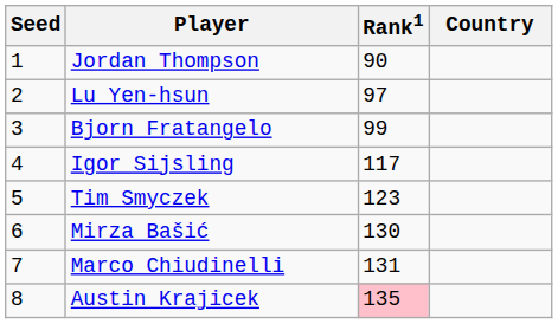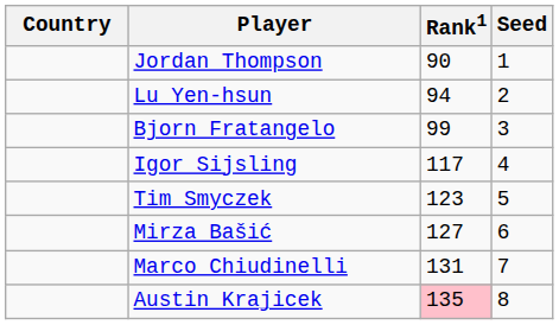columns swapped: Country <-> Seed
Lu Yen-hsun | Rank1: 97 -> 94
Mirza Bašić | Rank1: 130 -> 127
